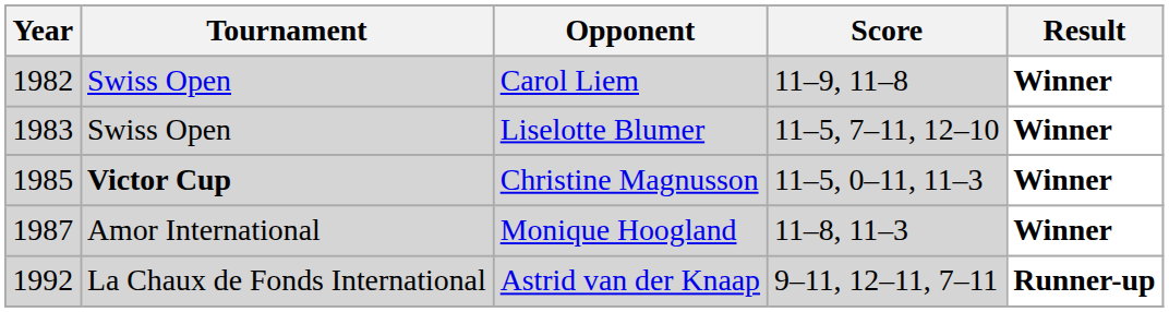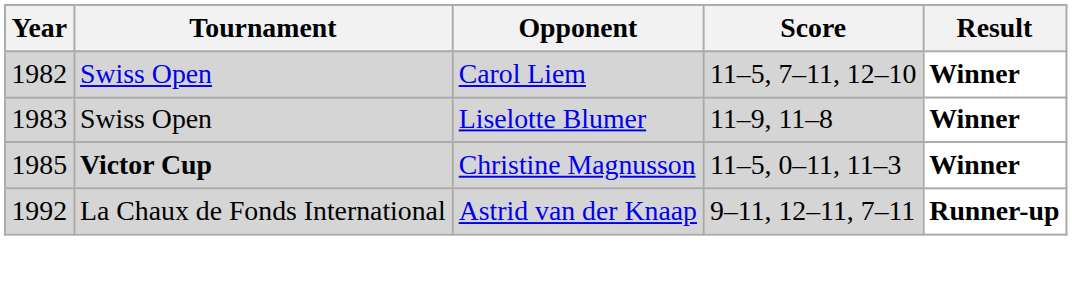Carol Liem | Score: 11–9, 11–8 -> 11–5, 7–11, 12–10
Liselotte Blumer | Score: 11–5, 7–11, 12–10 -> 11–9, 11–8
- row: 1987 | Amor International | Monique Hoogland | 11–8, 11–3 | Winner
